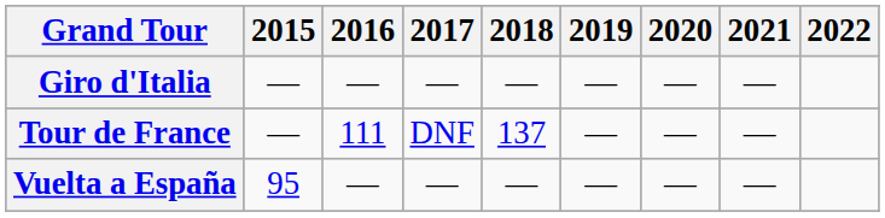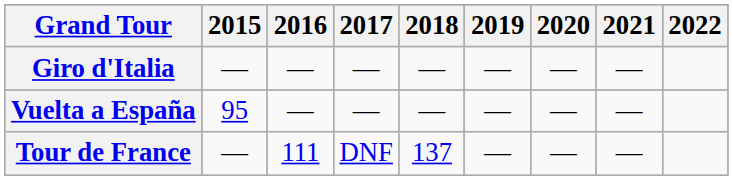rows swapped: Tour de France <-> Vuelta a España
